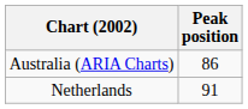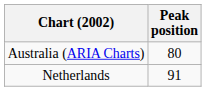Australia (ARIA Charts) | Peak position: 86 -> 80
